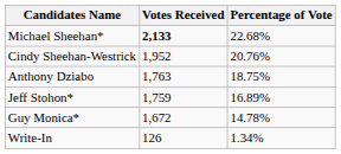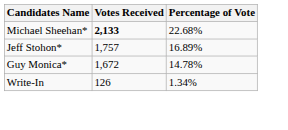- row: Cindy Sheehan-Westrick | 1,952 | 20.76%
- row: Anthony Dziabo | 1,763 | 18.75%
Jeff Stohon* | Votes Received: 1,759 -> 1,757
